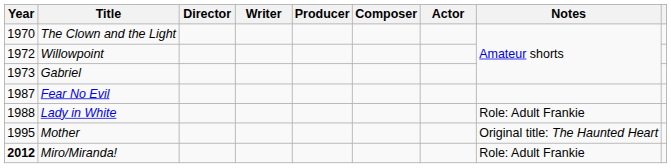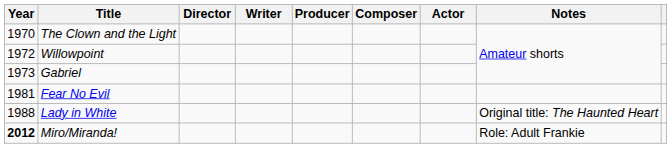Fear No Evil | Year: 1987 -> 1981
Lady in White | Notes: Role: Adult Frankie -> Original title: The Haunted Heart
- row: 1995 | Mother | Original title: The Haunted Heart
